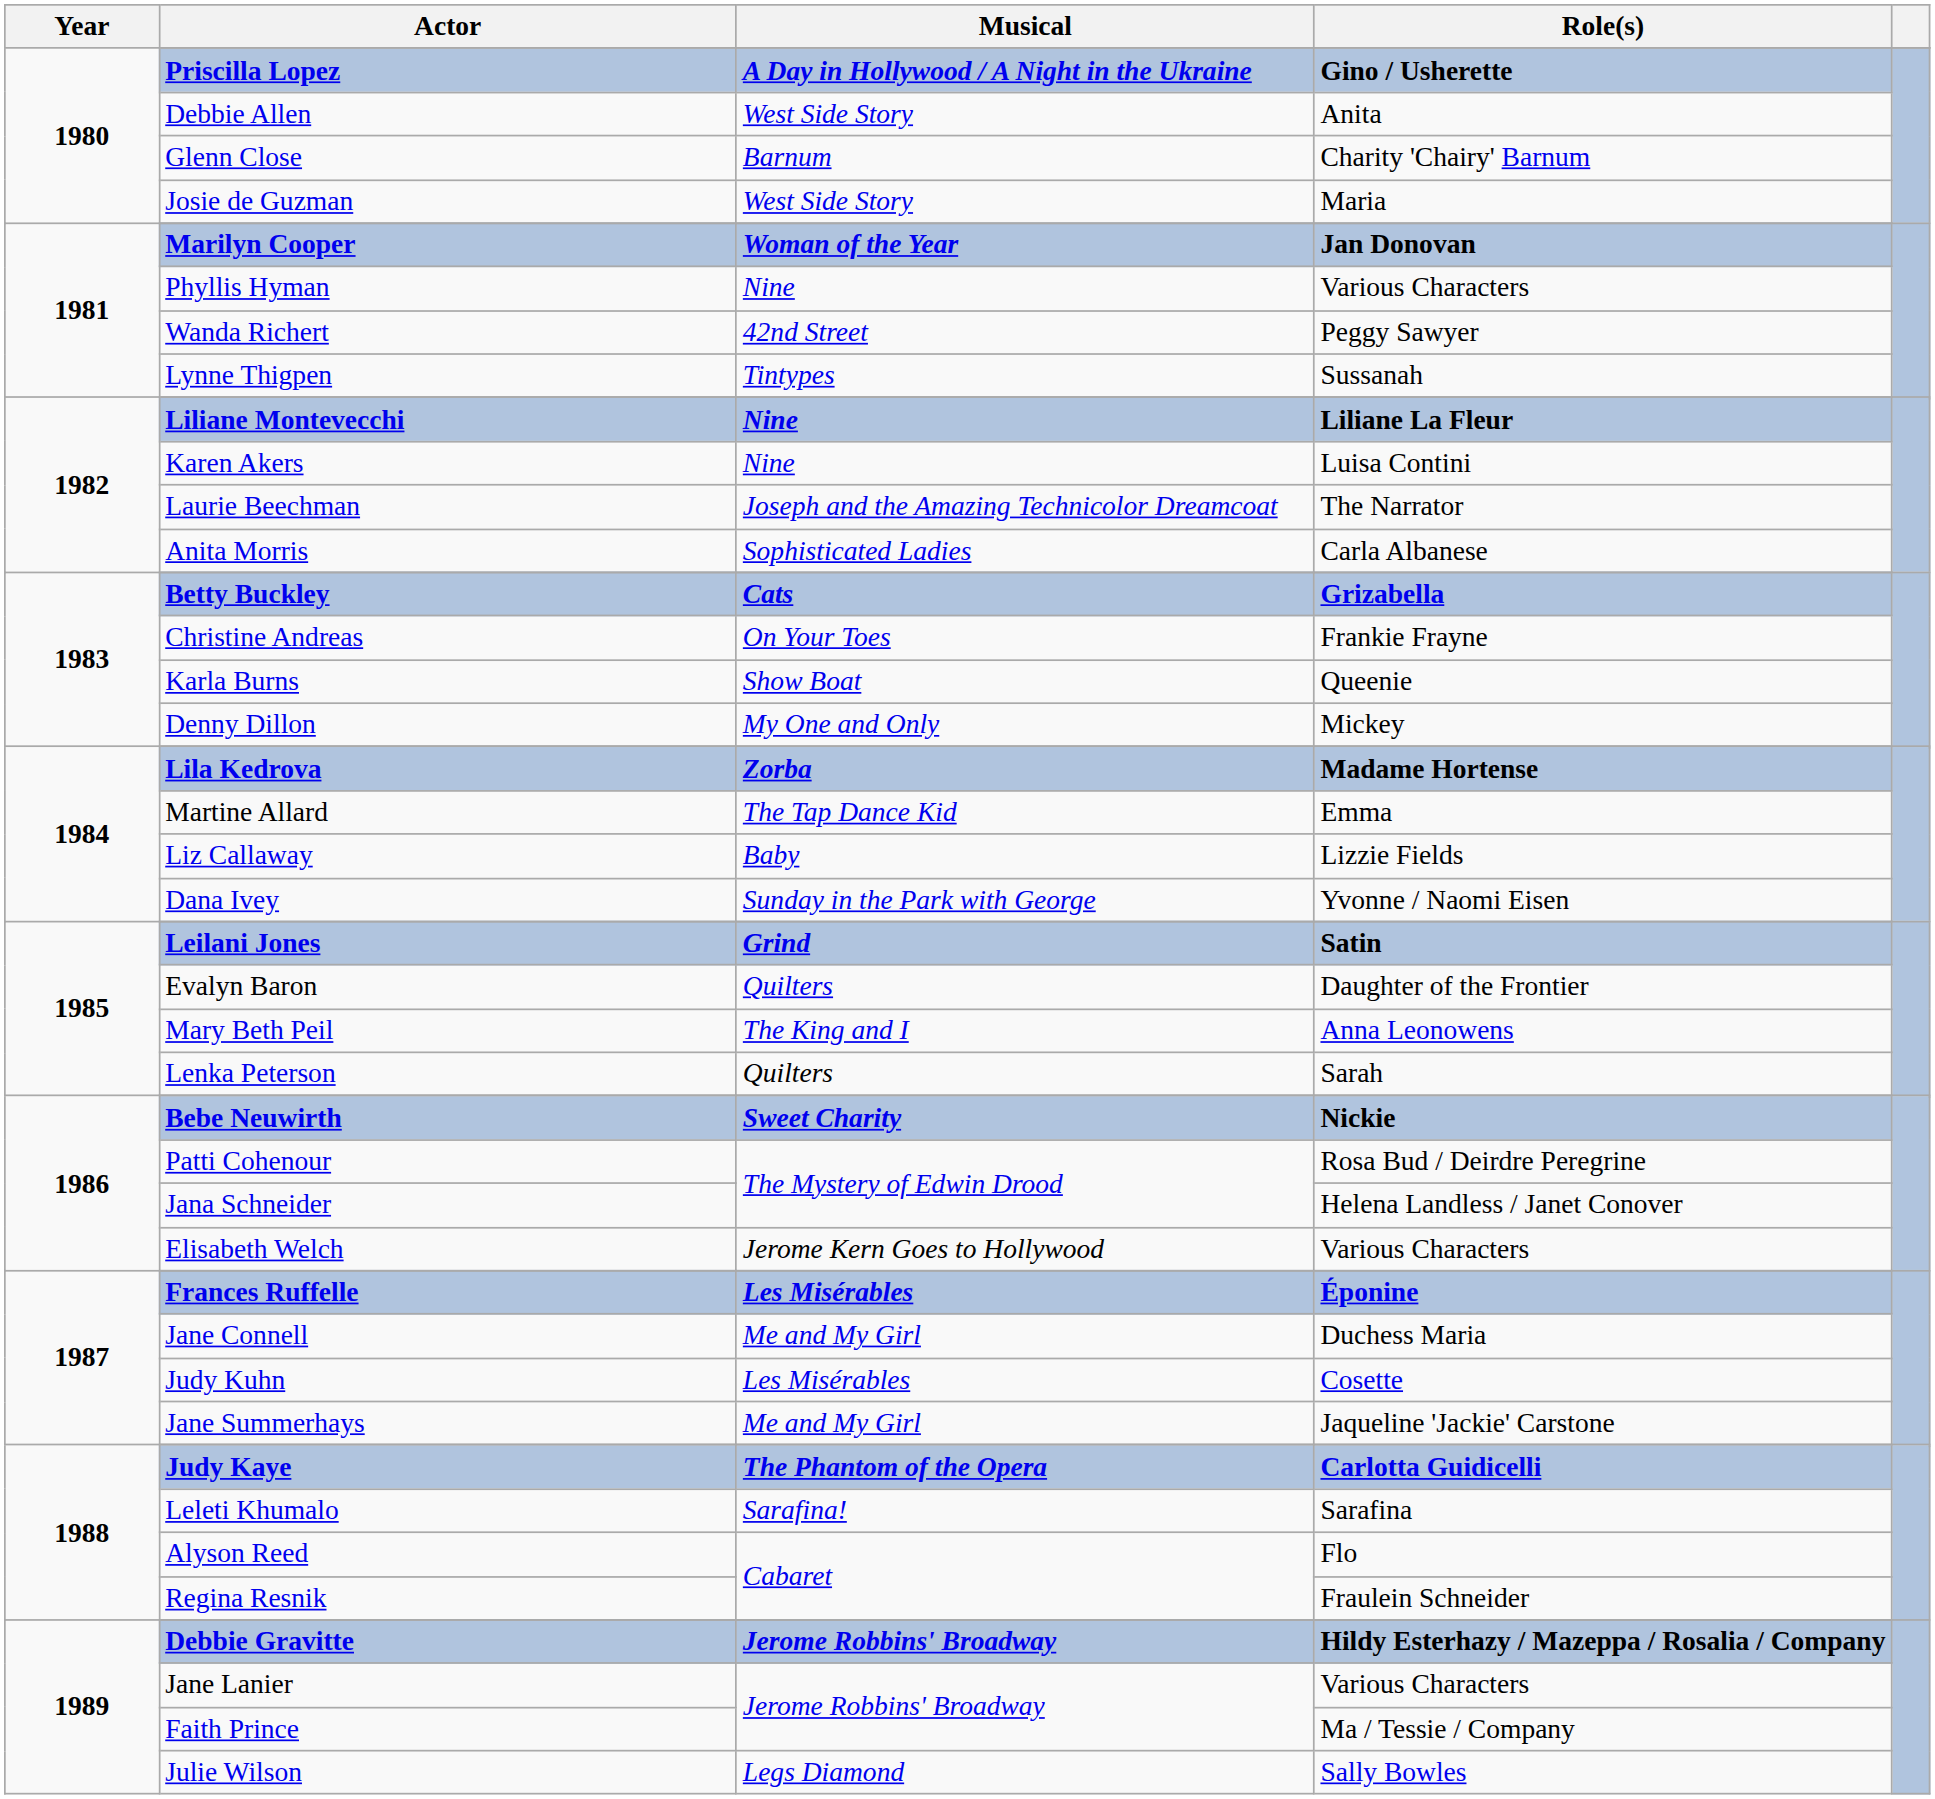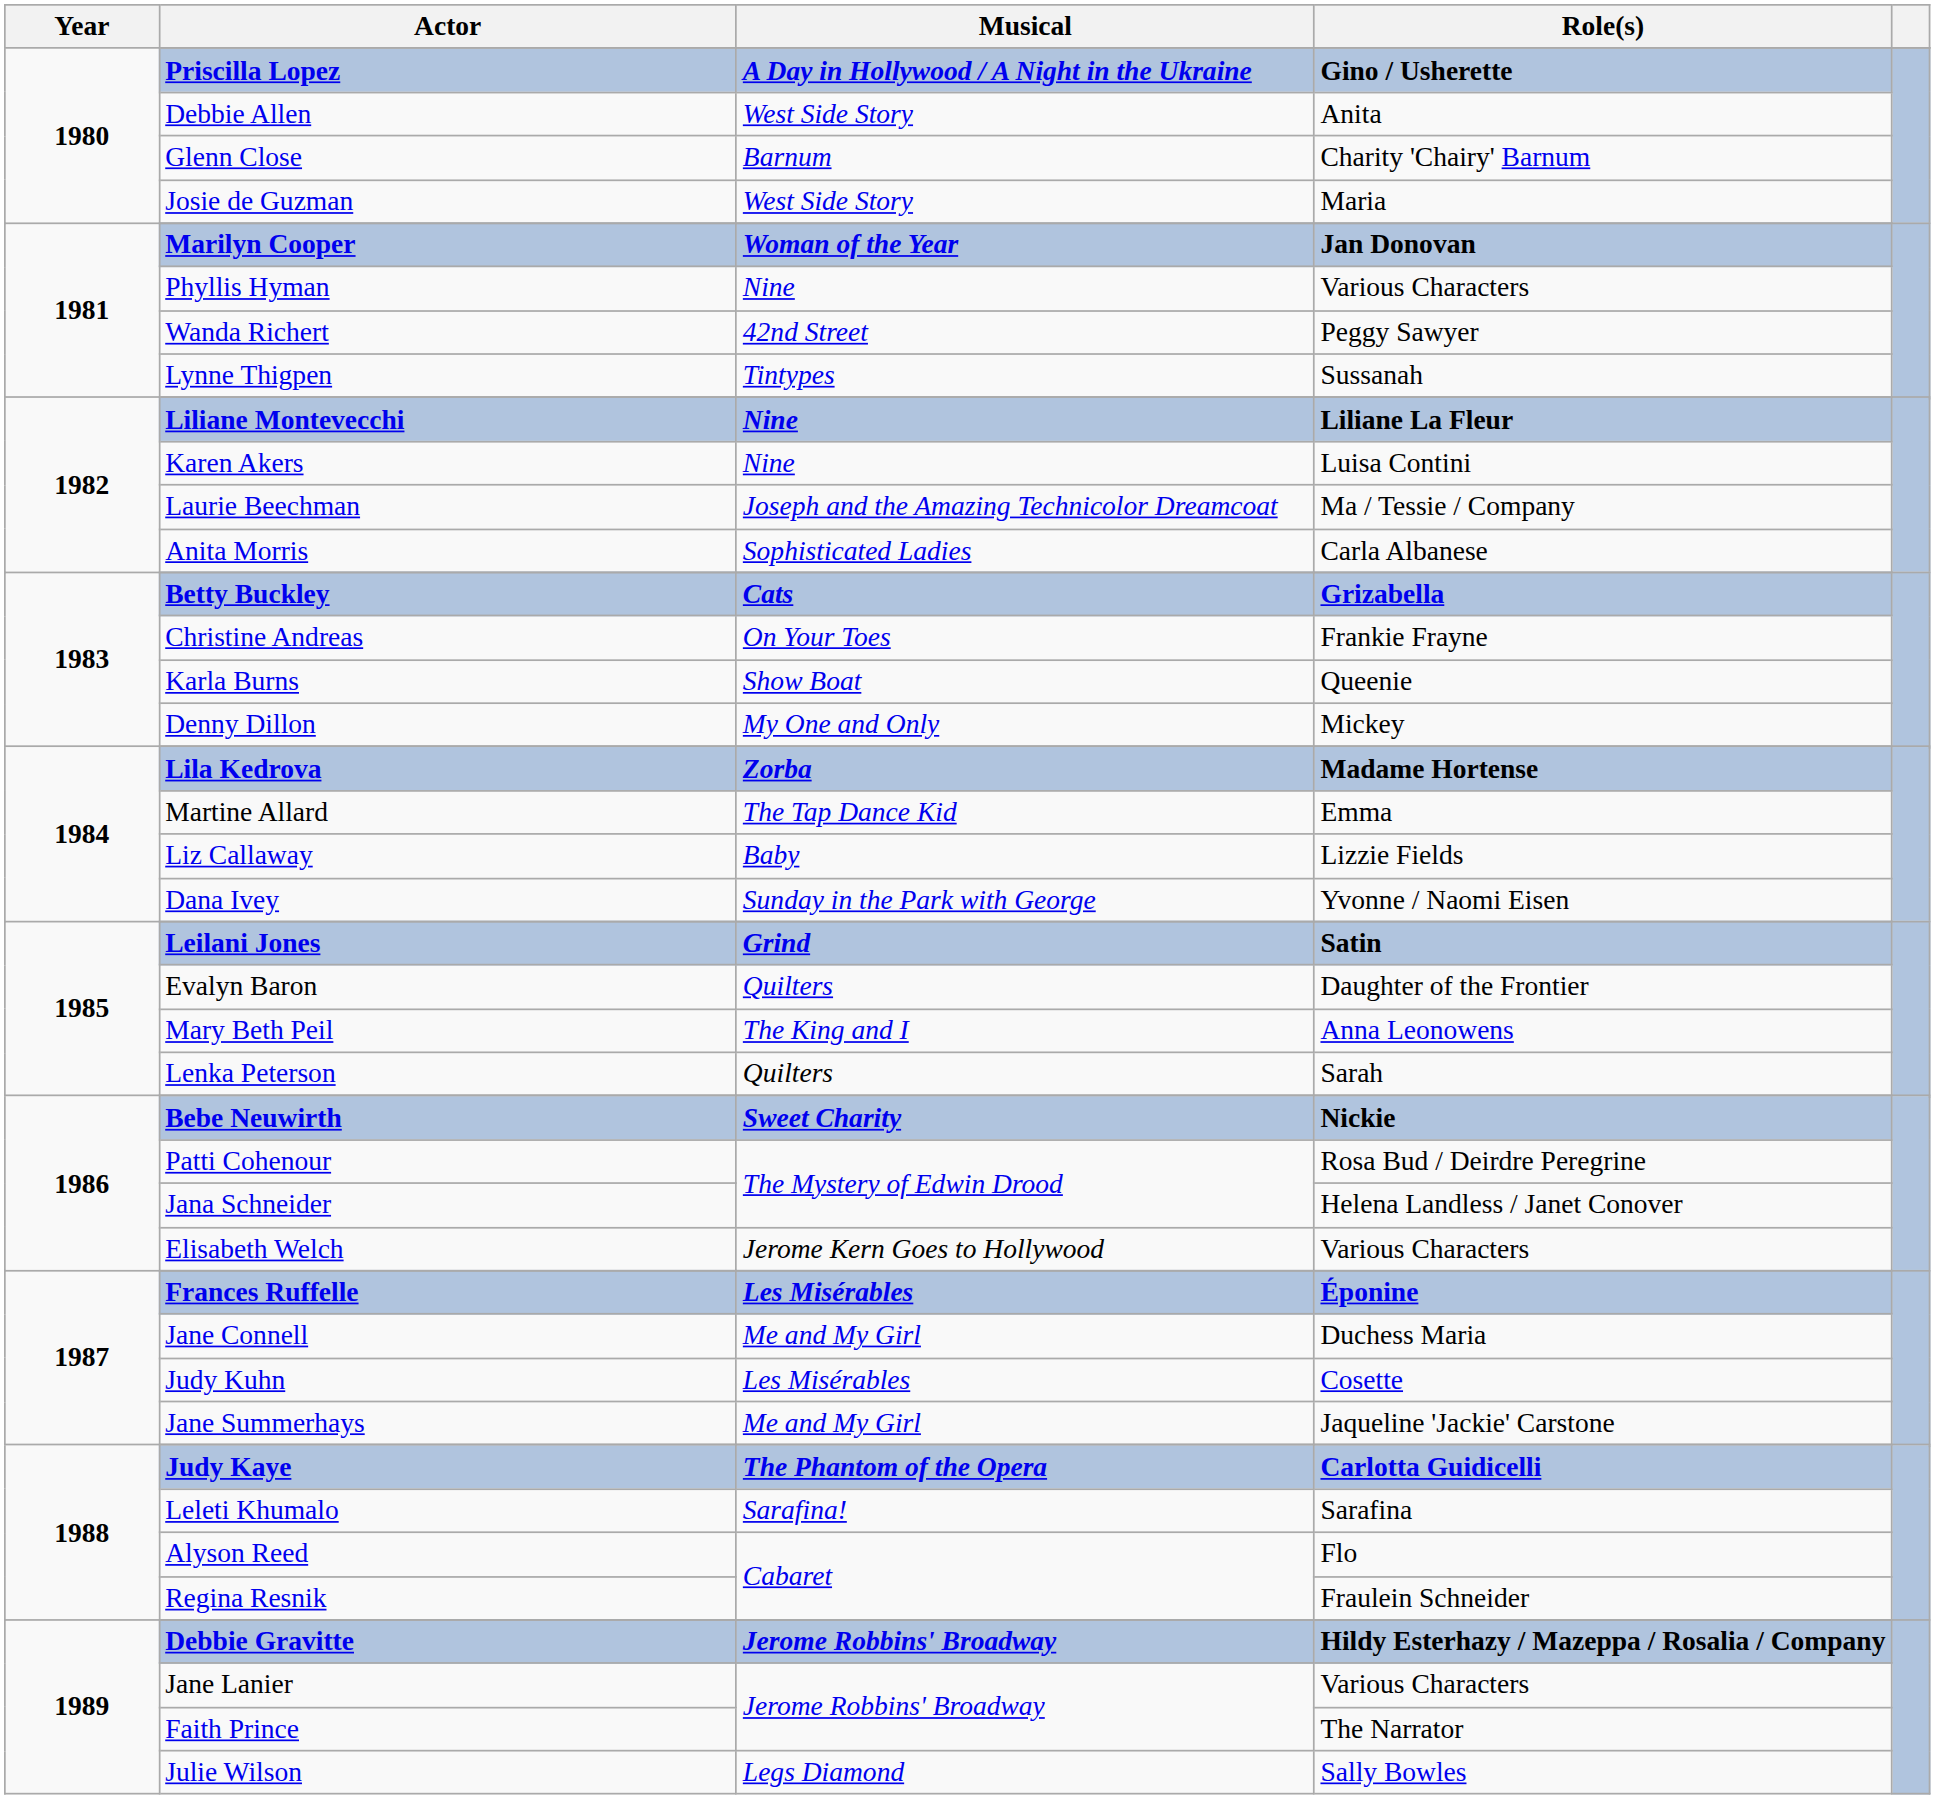Laurie Beechman | Role(s): The Narrator -> Ma / Tessie / Company
Faith Prince | Role(s): Ma / Tessie / Company -> The Narrator
